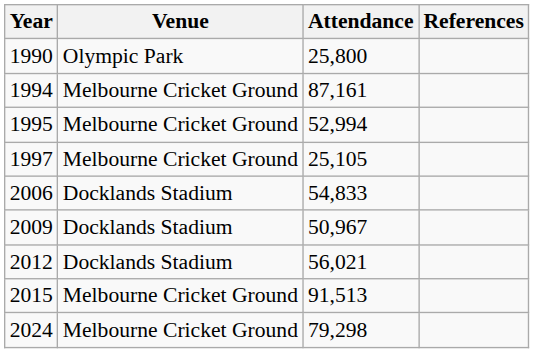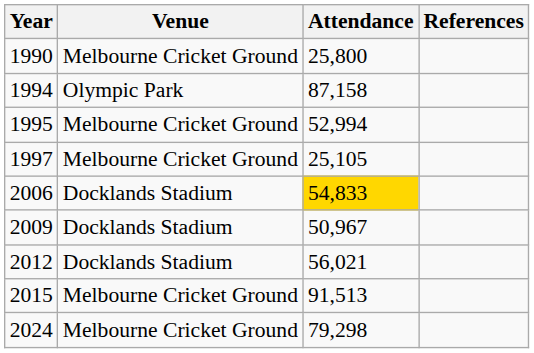1990 | Venue: Olympic Park -> Melbourne Cricket Ground
1994 | Venue: Melbourne Cricket Ground -> Olympic Park
1994 | Attendance: 87,161 -> 87,158
2006 | Attendance: no background -> gold background
